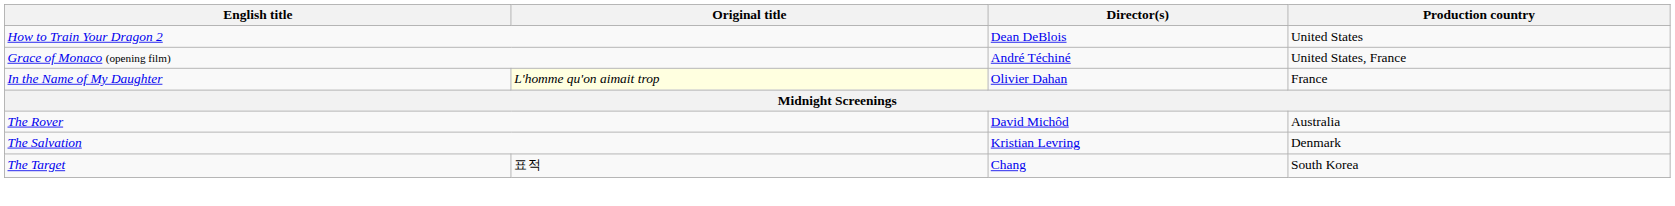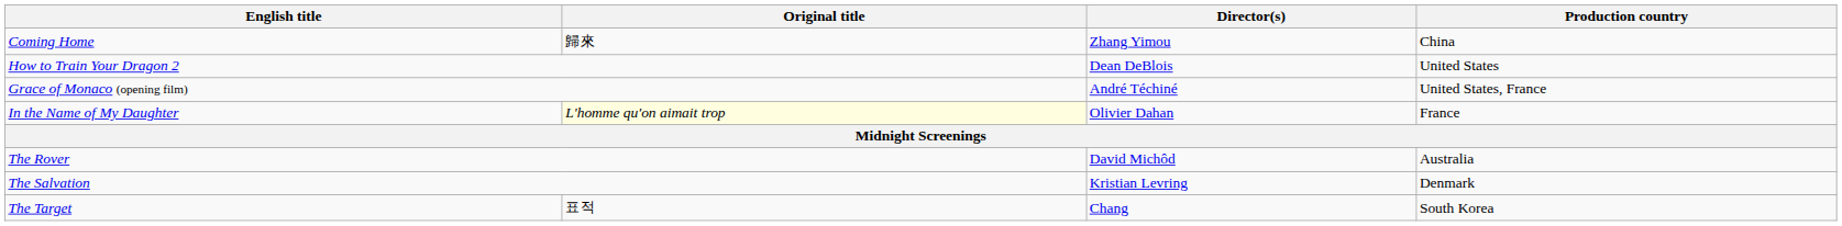+ row: Coming Home | 歸來 | Zhang Yimou | China
